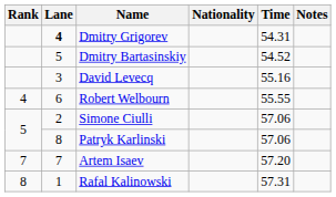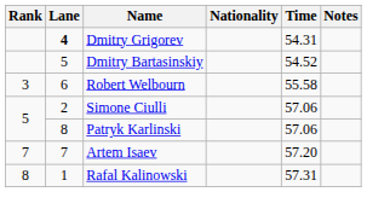- row: 3 | David Levecq | 55.16
Robert Welbourn | Rank: 4 -> 3
Robert Welbourn | Time: 55.55 -> 55.58
